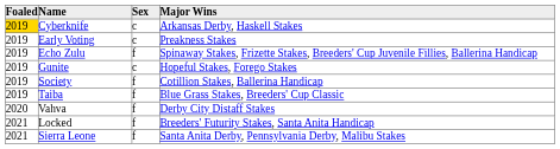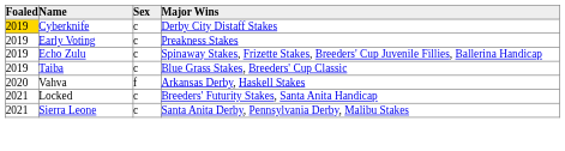Cyberknife | Major Wins: Arkansas Derby, Haskell Stakes -> Derby City Distaff Stakes
Echo Zulu | Sex: f -> c
- row: 2019 | Gunite | c | Hopeful Stakes, Forego Stakes
- row: 2019 | Society | f | Cotillion Stakes, Ballerina Handicap
Taiba | Sex: f -> c
Vahva | Major Wins: Derby City Distaff Stakes -> Arkansas Derby, Haskell Stakes
Locked | Sex: f -> c
Sierra Leone | Sex: f -> c
